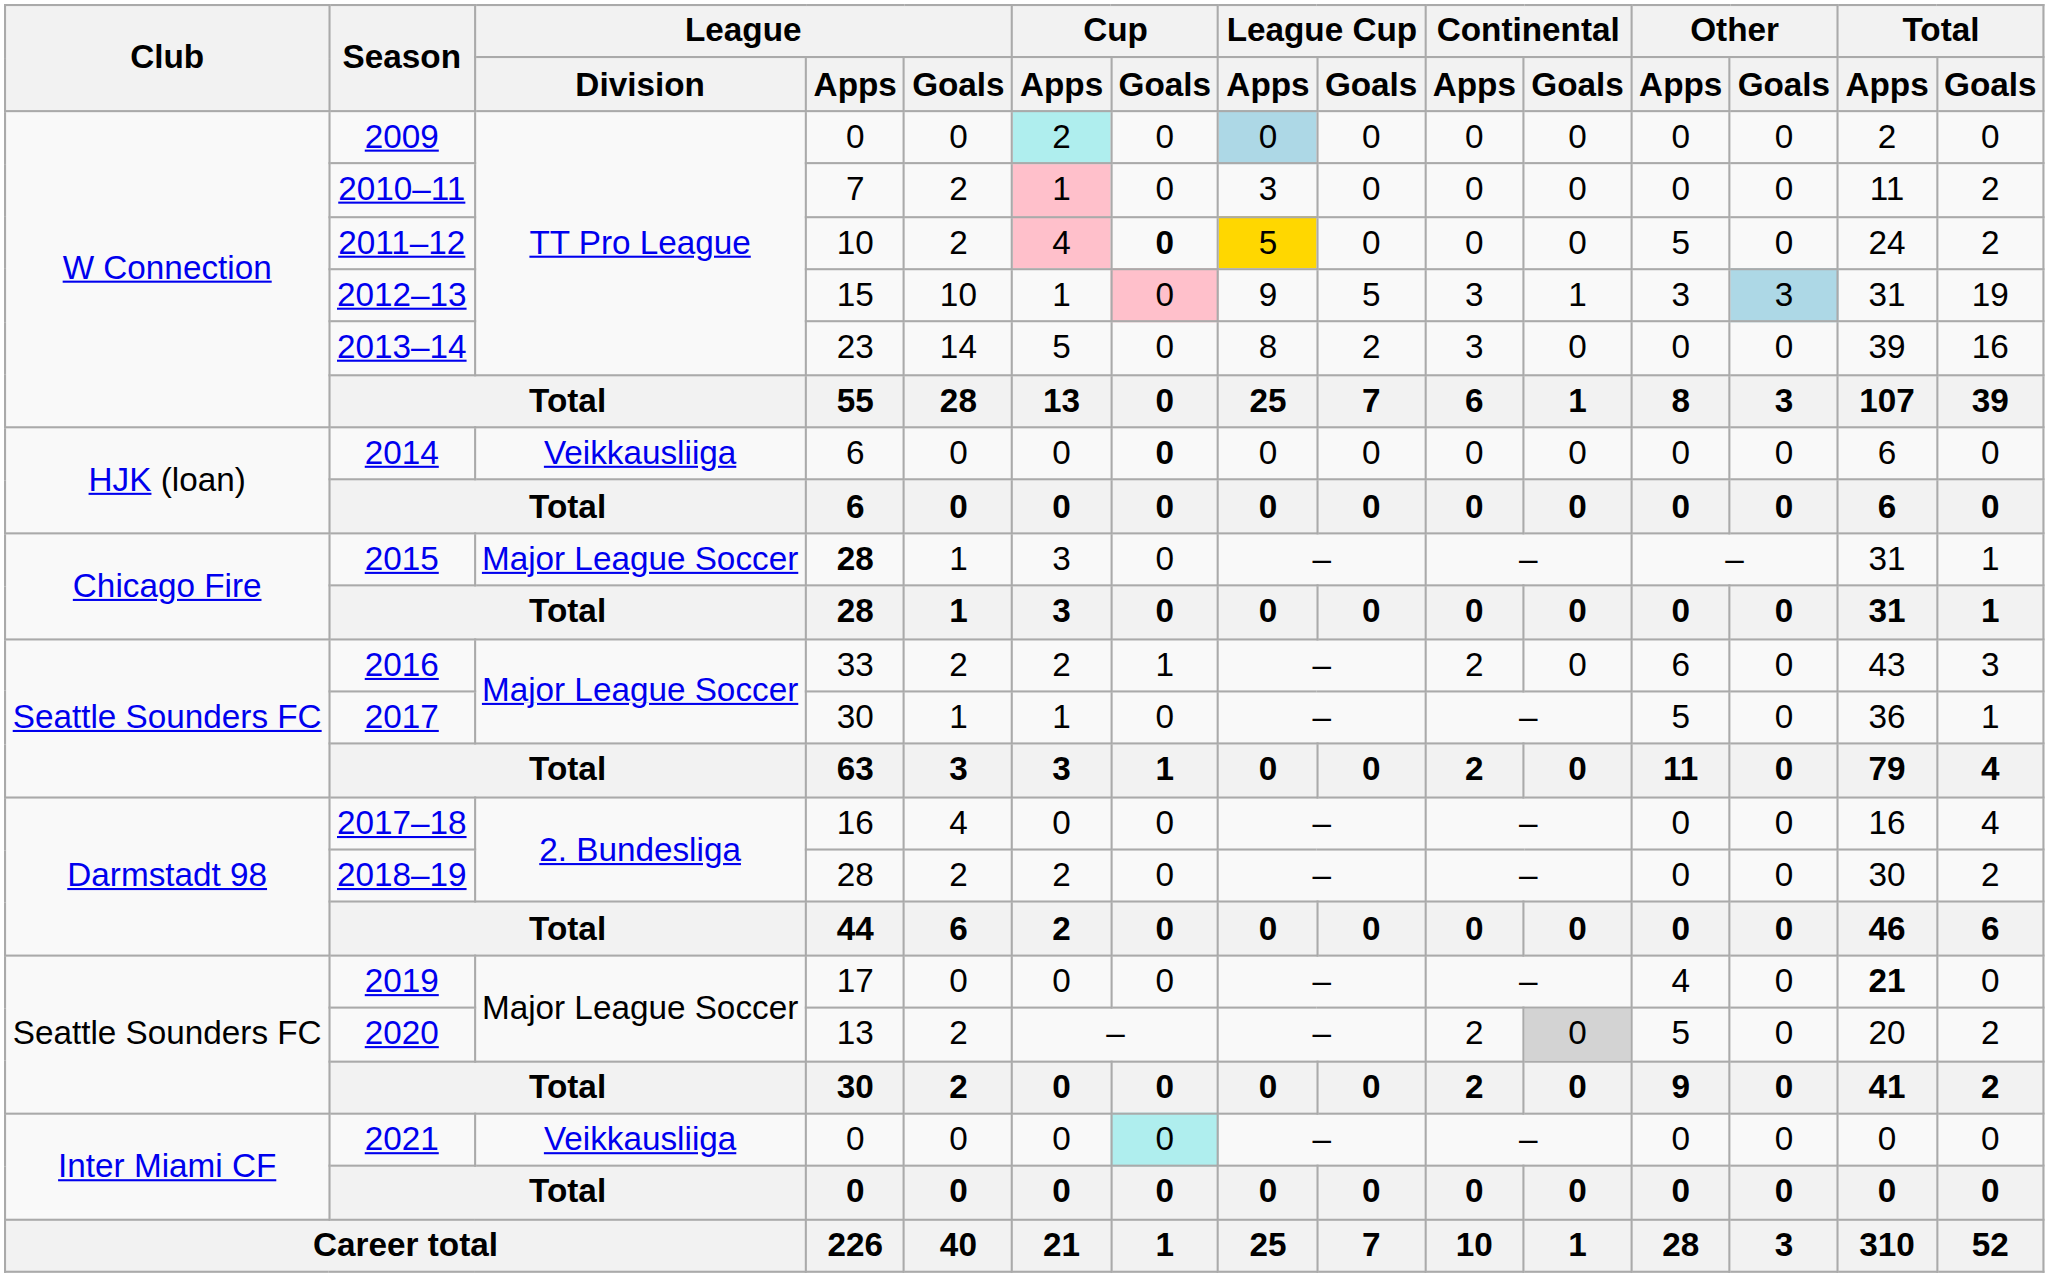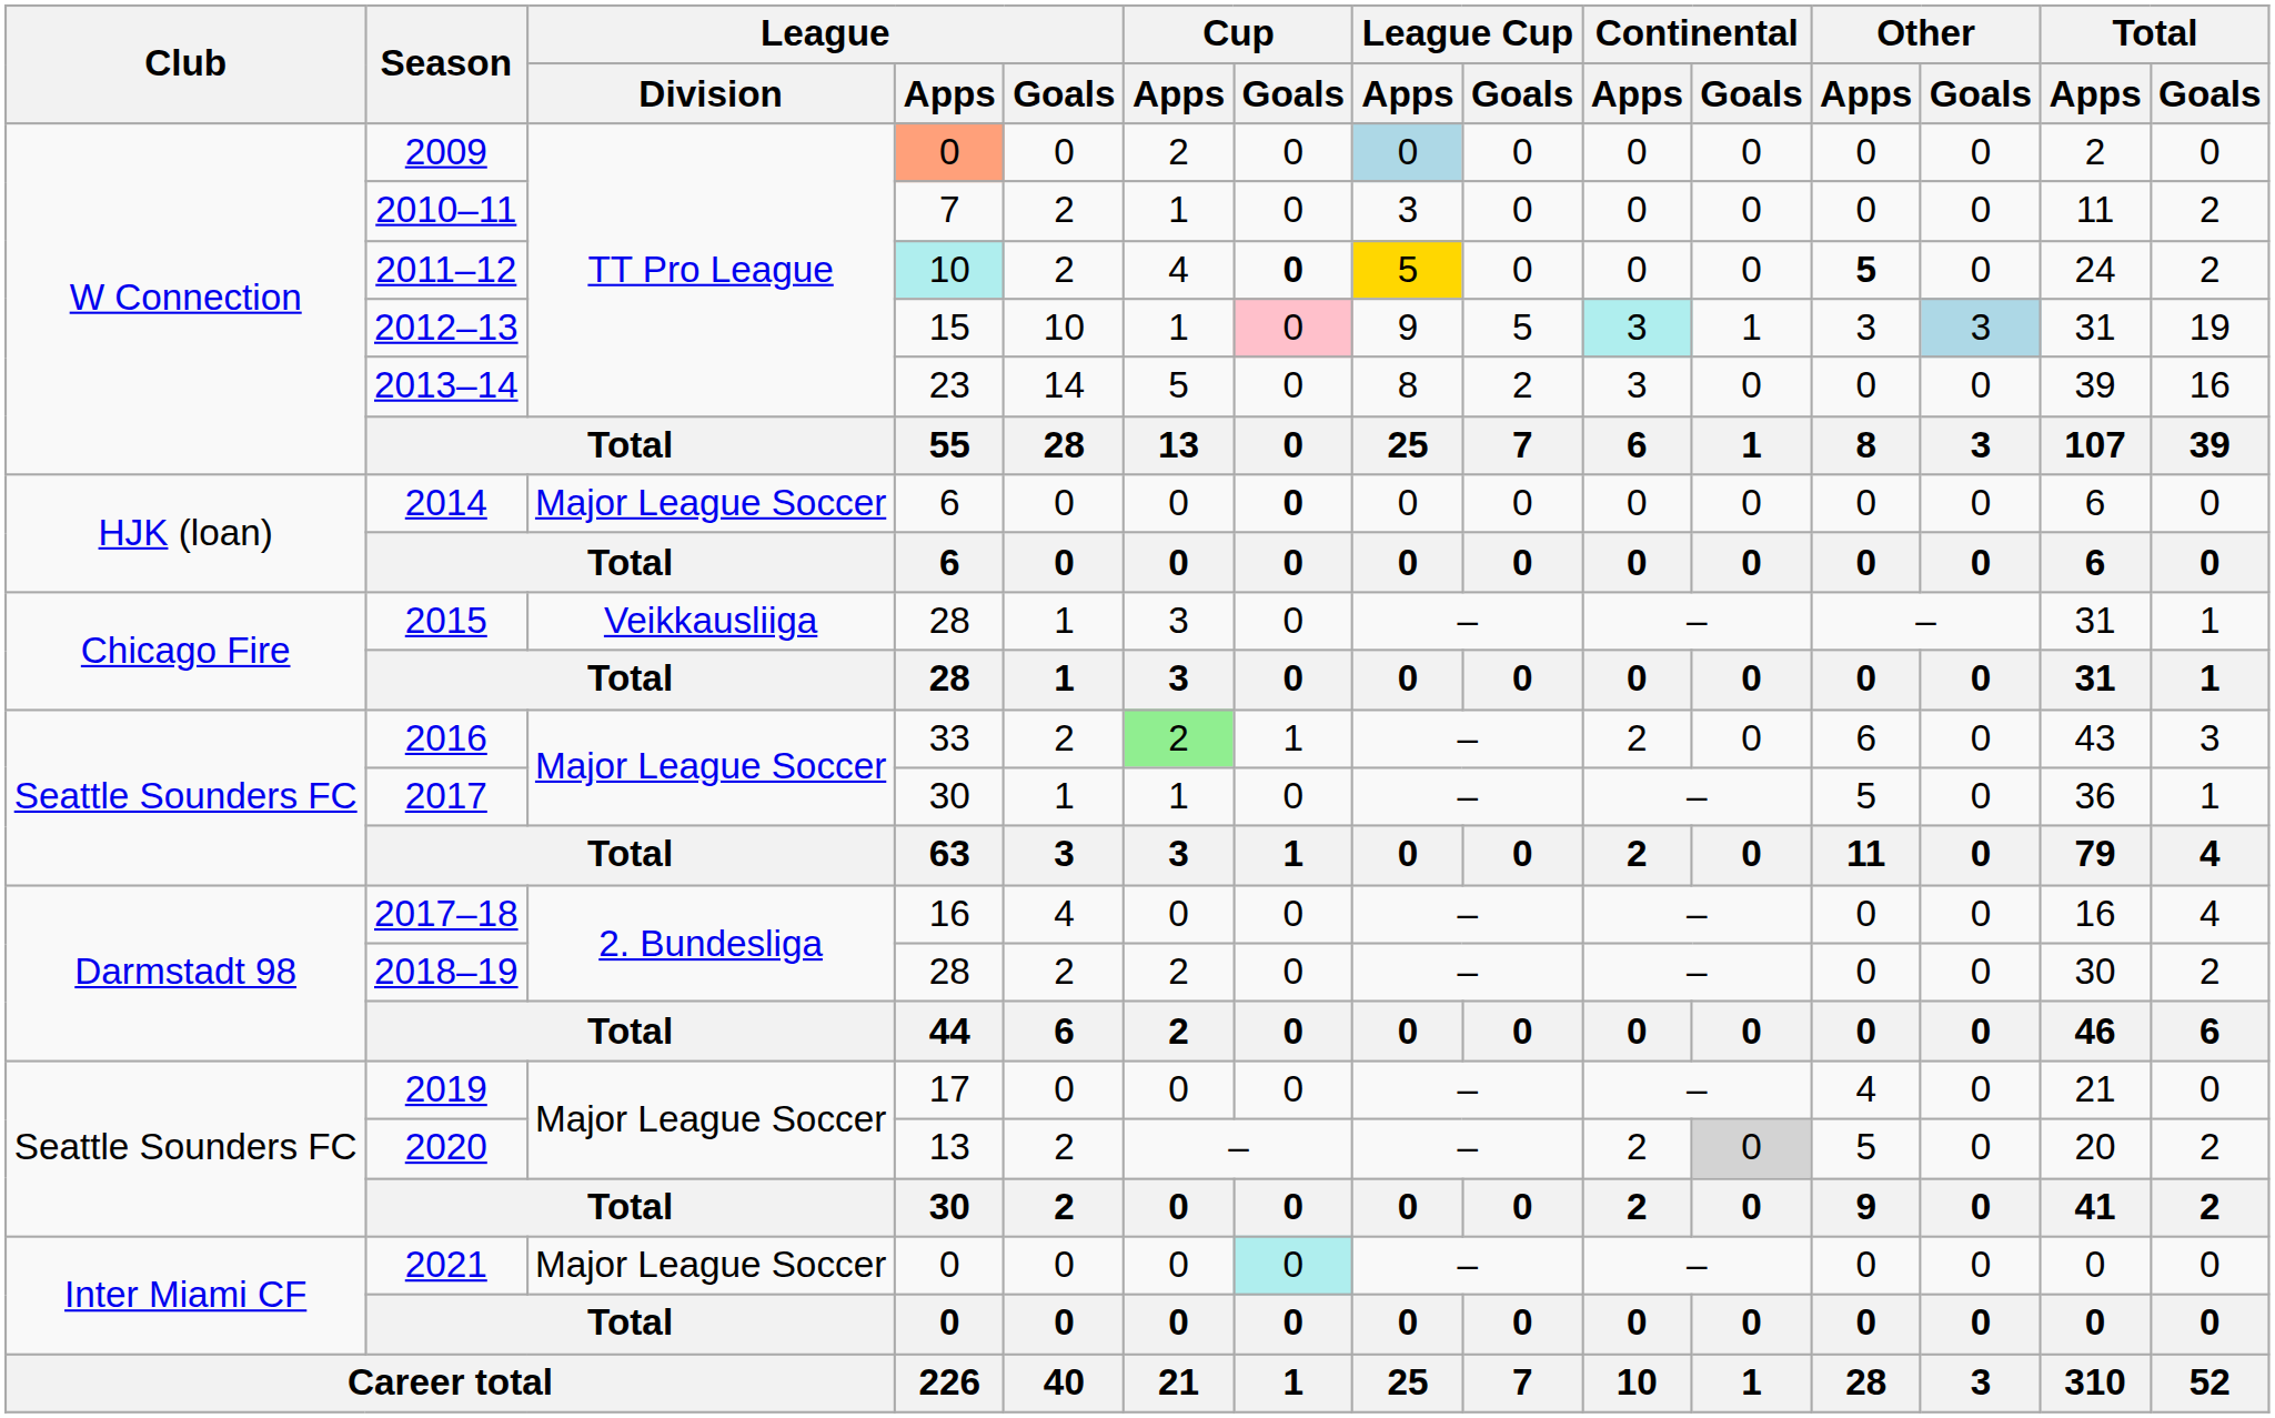2009 | League / Apps: no background -> lightsalmon background
2009 | Cup / Apps: paleturquoise background -> no background
2010–11 | Cup / Apps: pink background -> no background
2011–12 | League / Apps: no background -> paleturquoise background
2011–12 | Cup / Apps: pink background -> no background
2011–12 | Other / Apps: normal -> bold
2012–13 | Continental / Apps: no background -> paleturquoise background
2014 | League / Division: Veikkausliiga -> Major League Soccer
2015 | League / Division: Major League Soccer -> Veikkausliiga
2015 | League / Apps: bold -> normal
2016 | Cup / Apps: no background -> lightgreen background
2019 | Total / Apps: bold -> normal
2021 | League / Division: Veikkausliiga -> Major League Soccer
